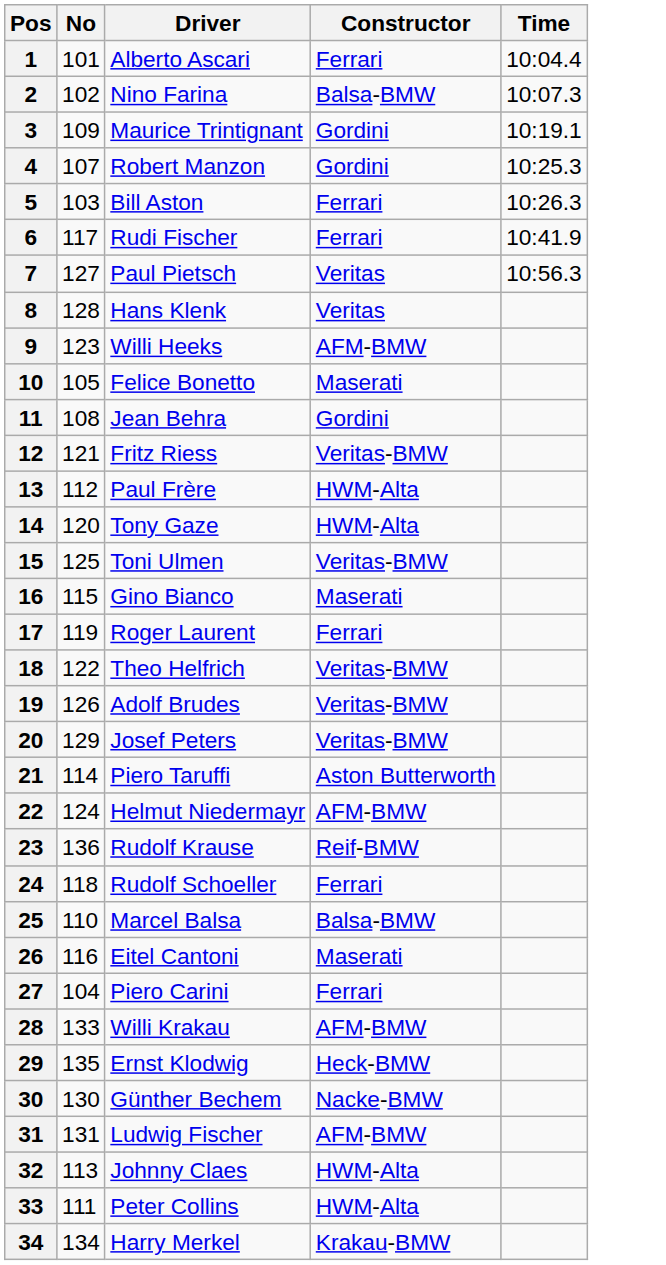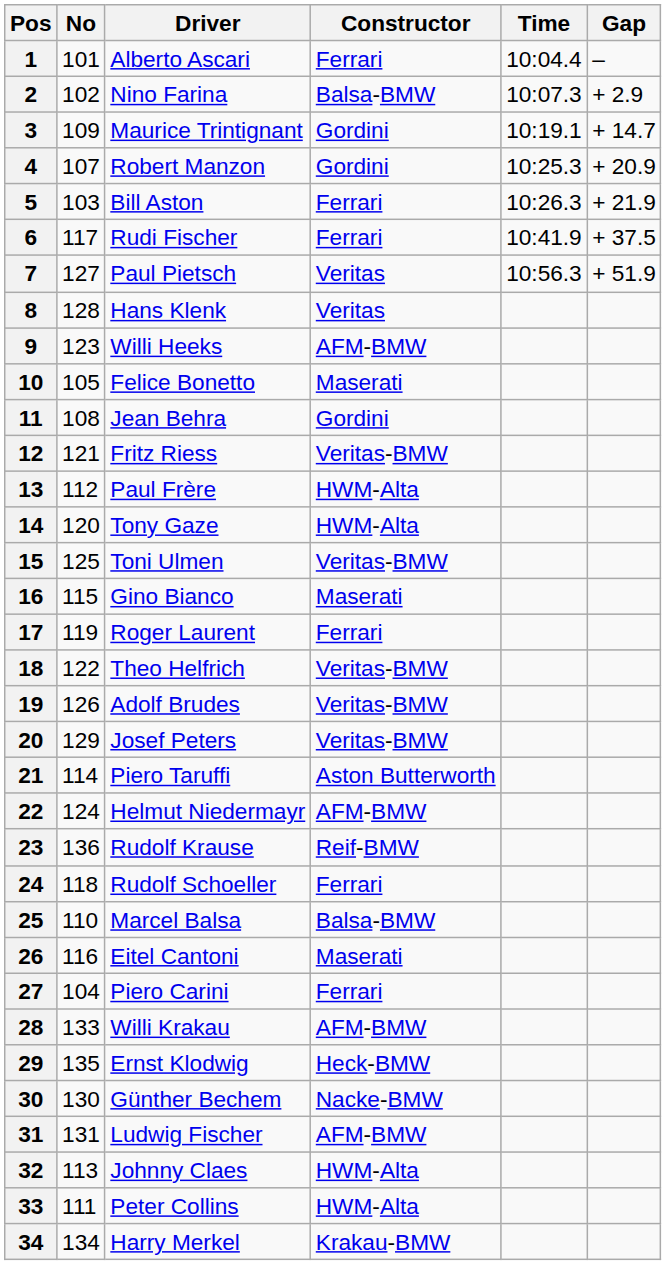+ column: Gap | – | + 2.9 | + 14.7 | + 20.9 | + 21.9 | + 37.5 | + 51.9
